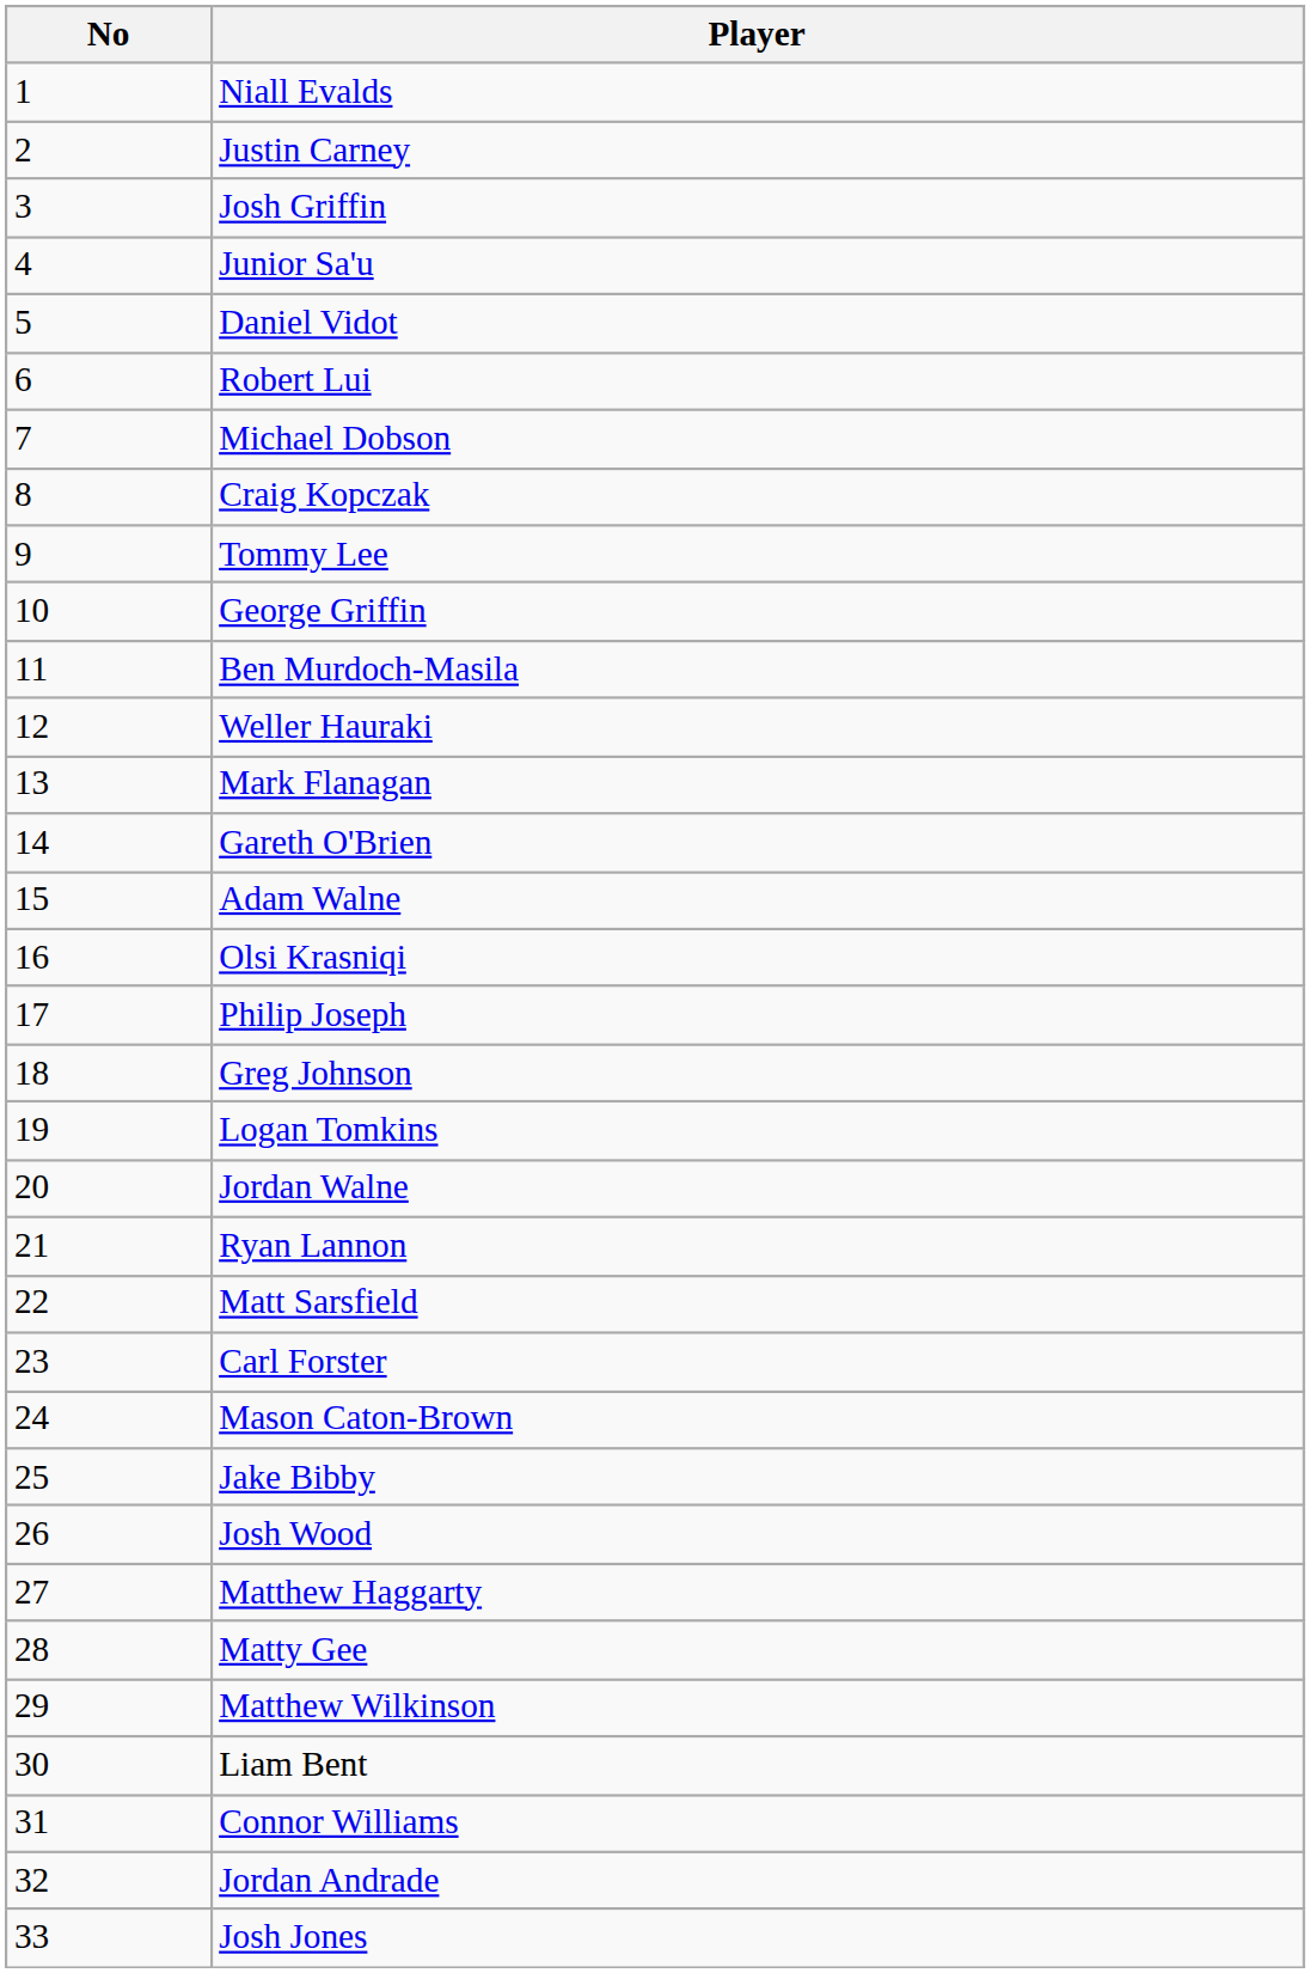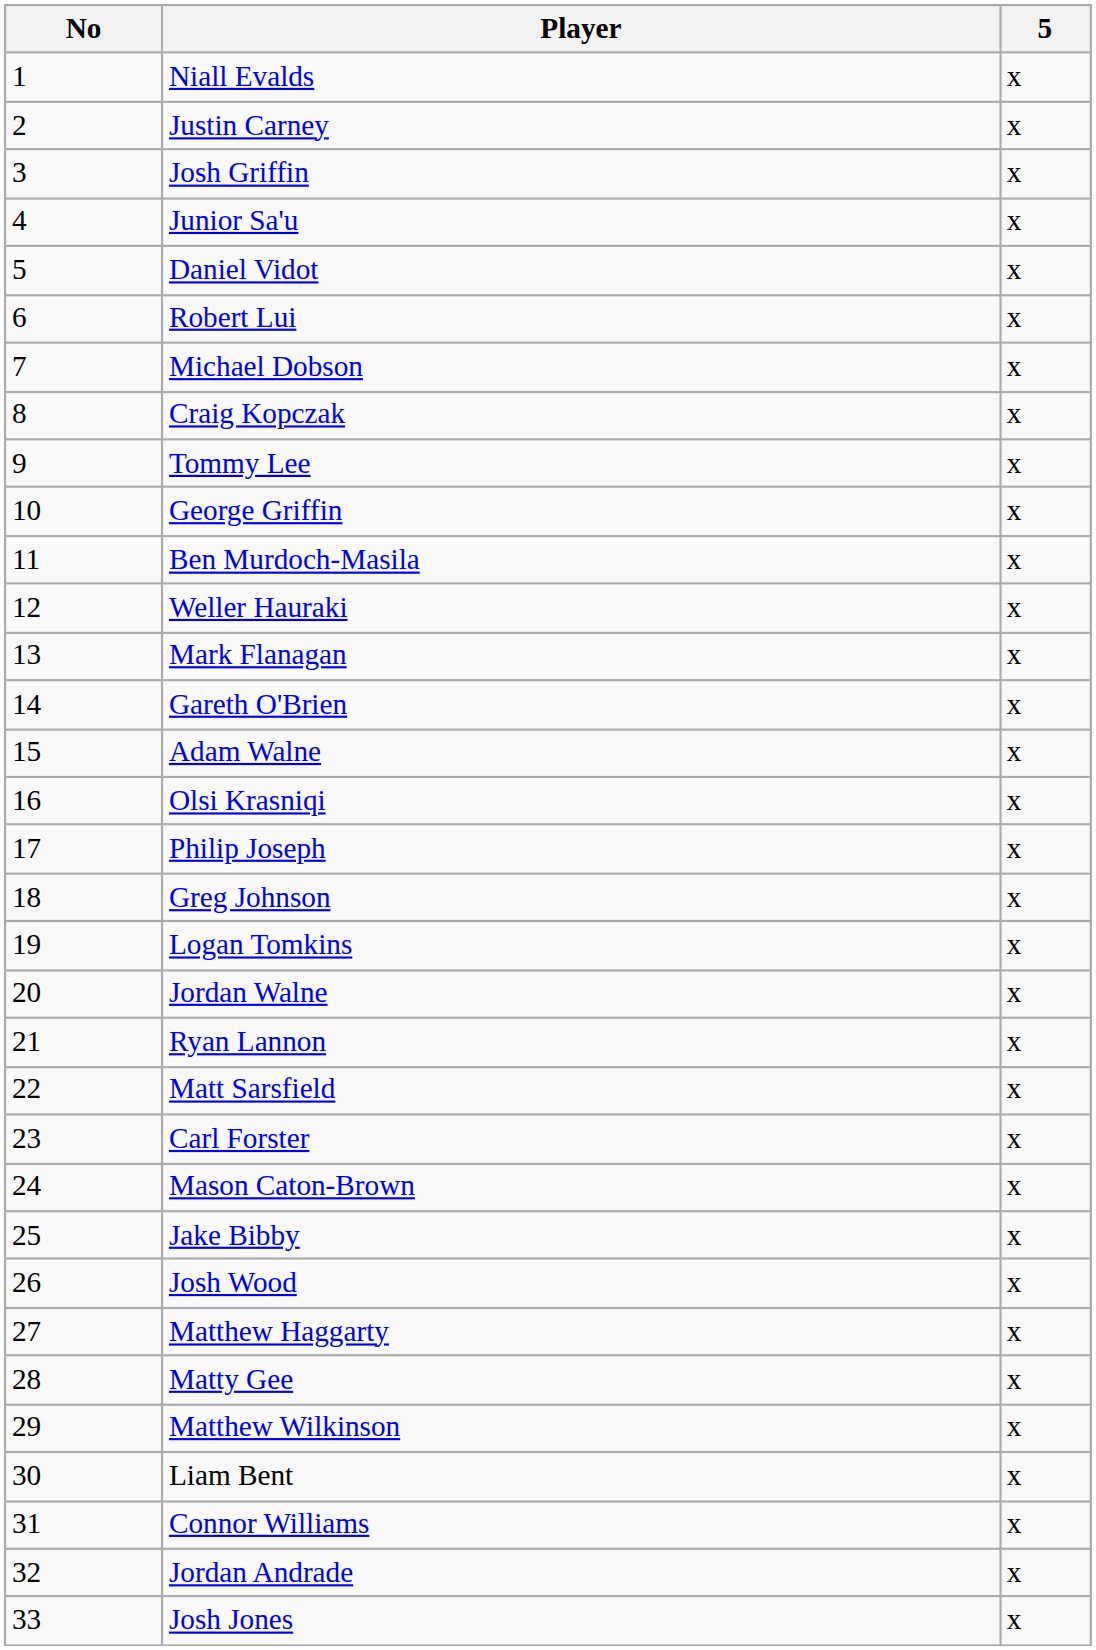+ column: 5 | x | x | x | x | x | x | x | x | x | x | x | x | x | x | x | x | x | x | x | x | x | x | x | x | x | x | x | x | x | x | x | x | x
